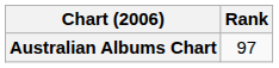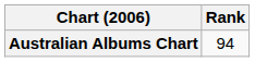Australian Albums Chart | Rank: 97 -> 94
